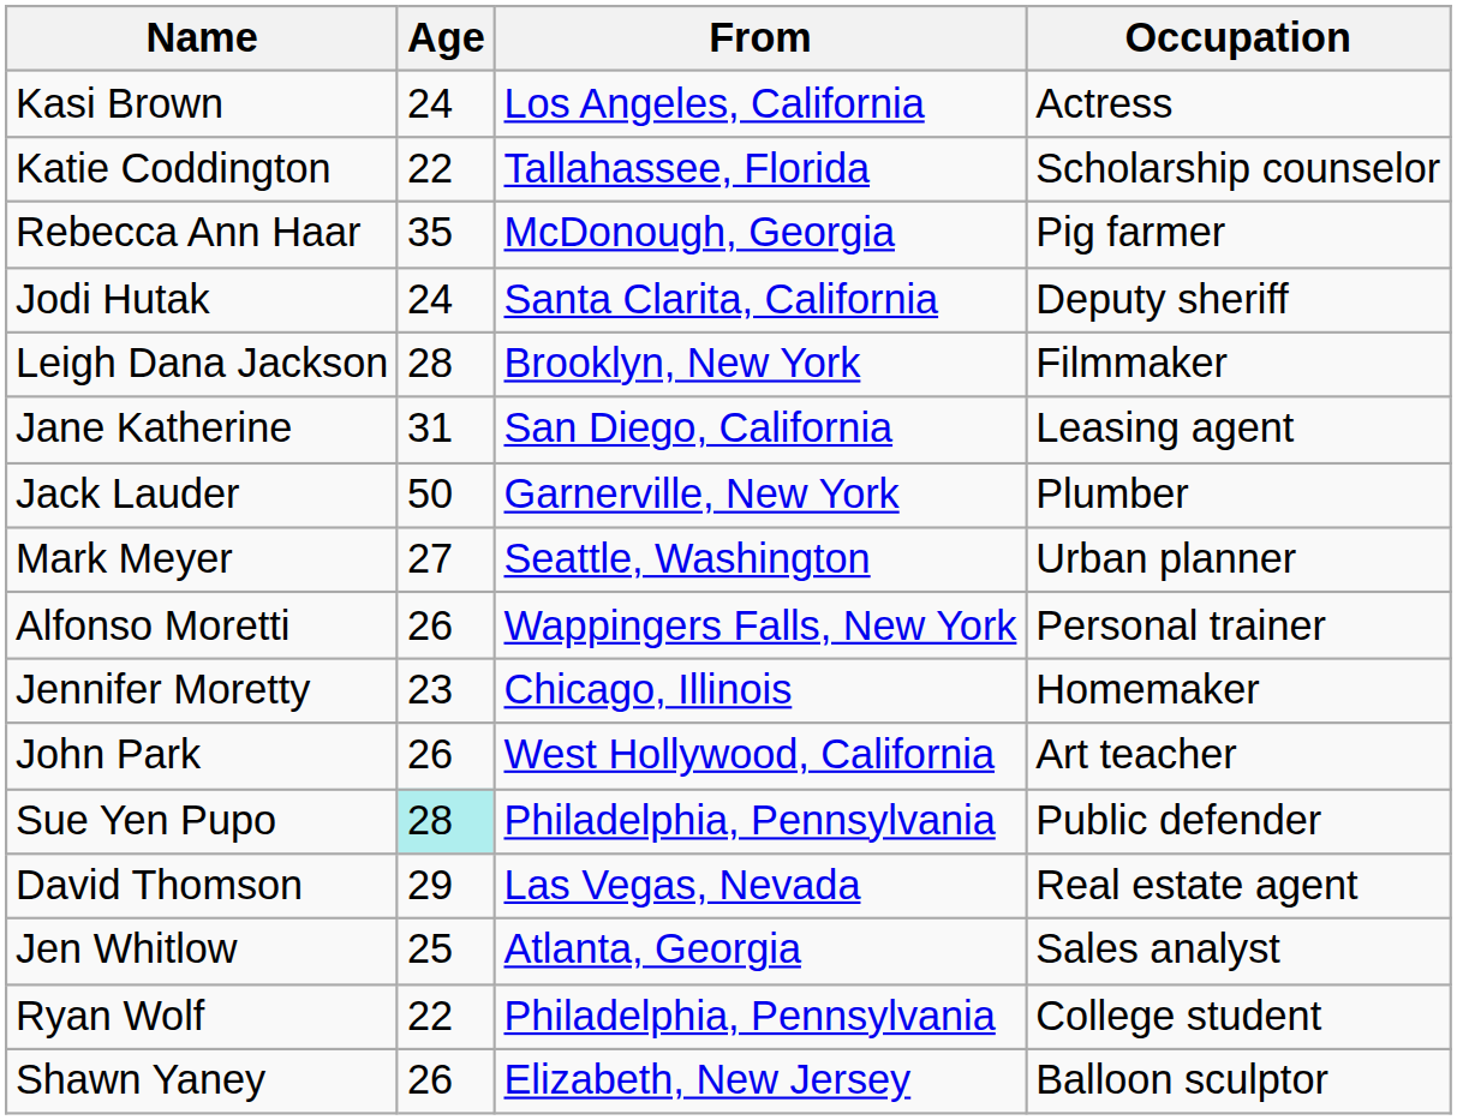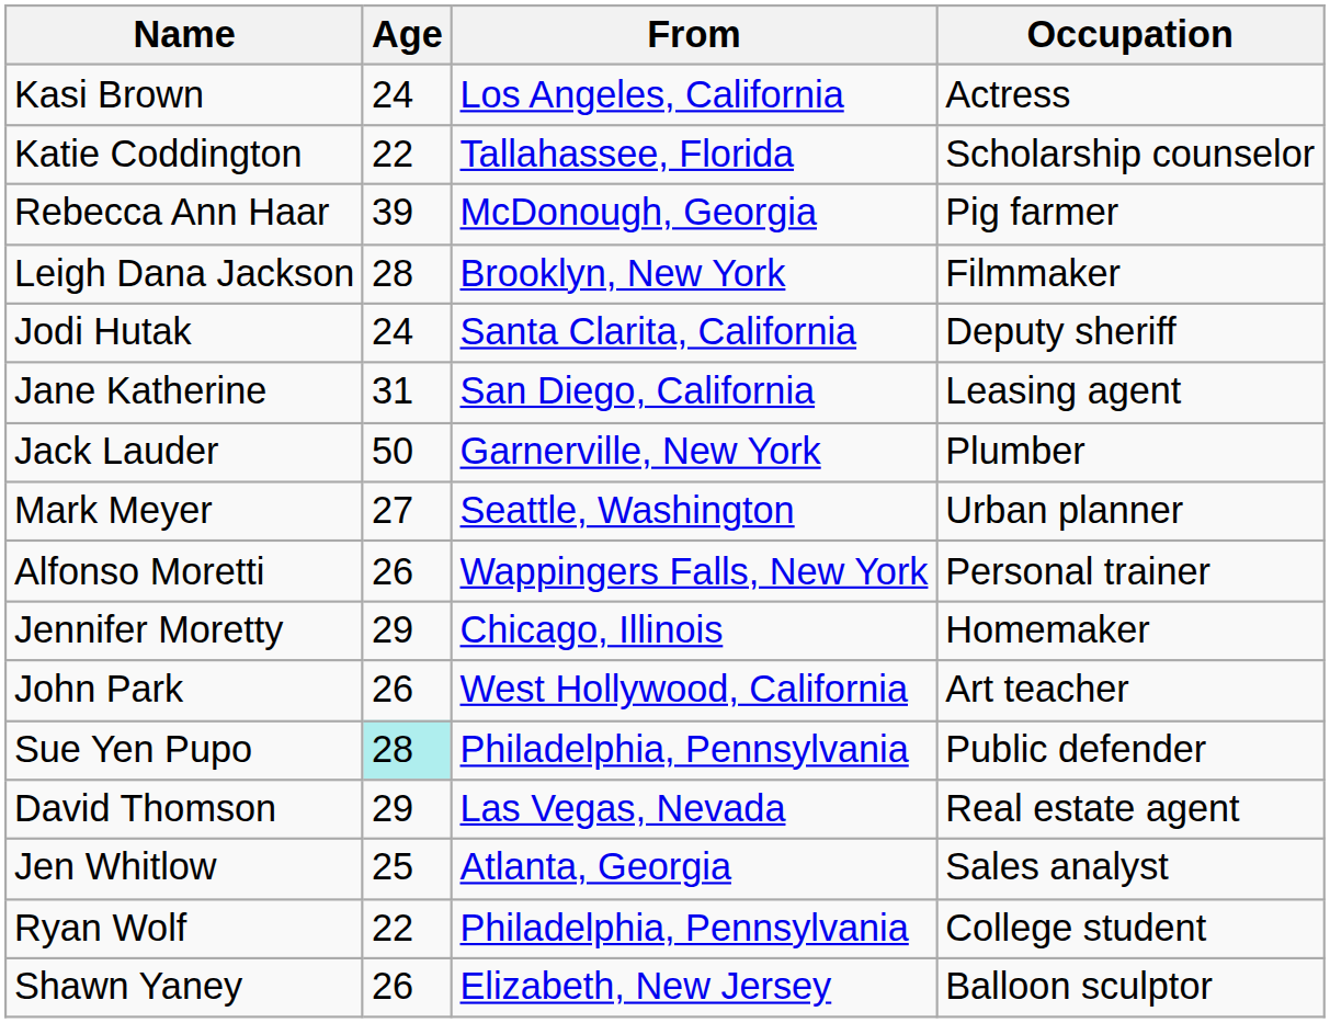Rebecca Ann Haar | Age: 35 -> 39
rows swapped: Jodi Hutak <-> Leigh Dana Jackson
Jennifer Moretty | Age: 23 -> 29
